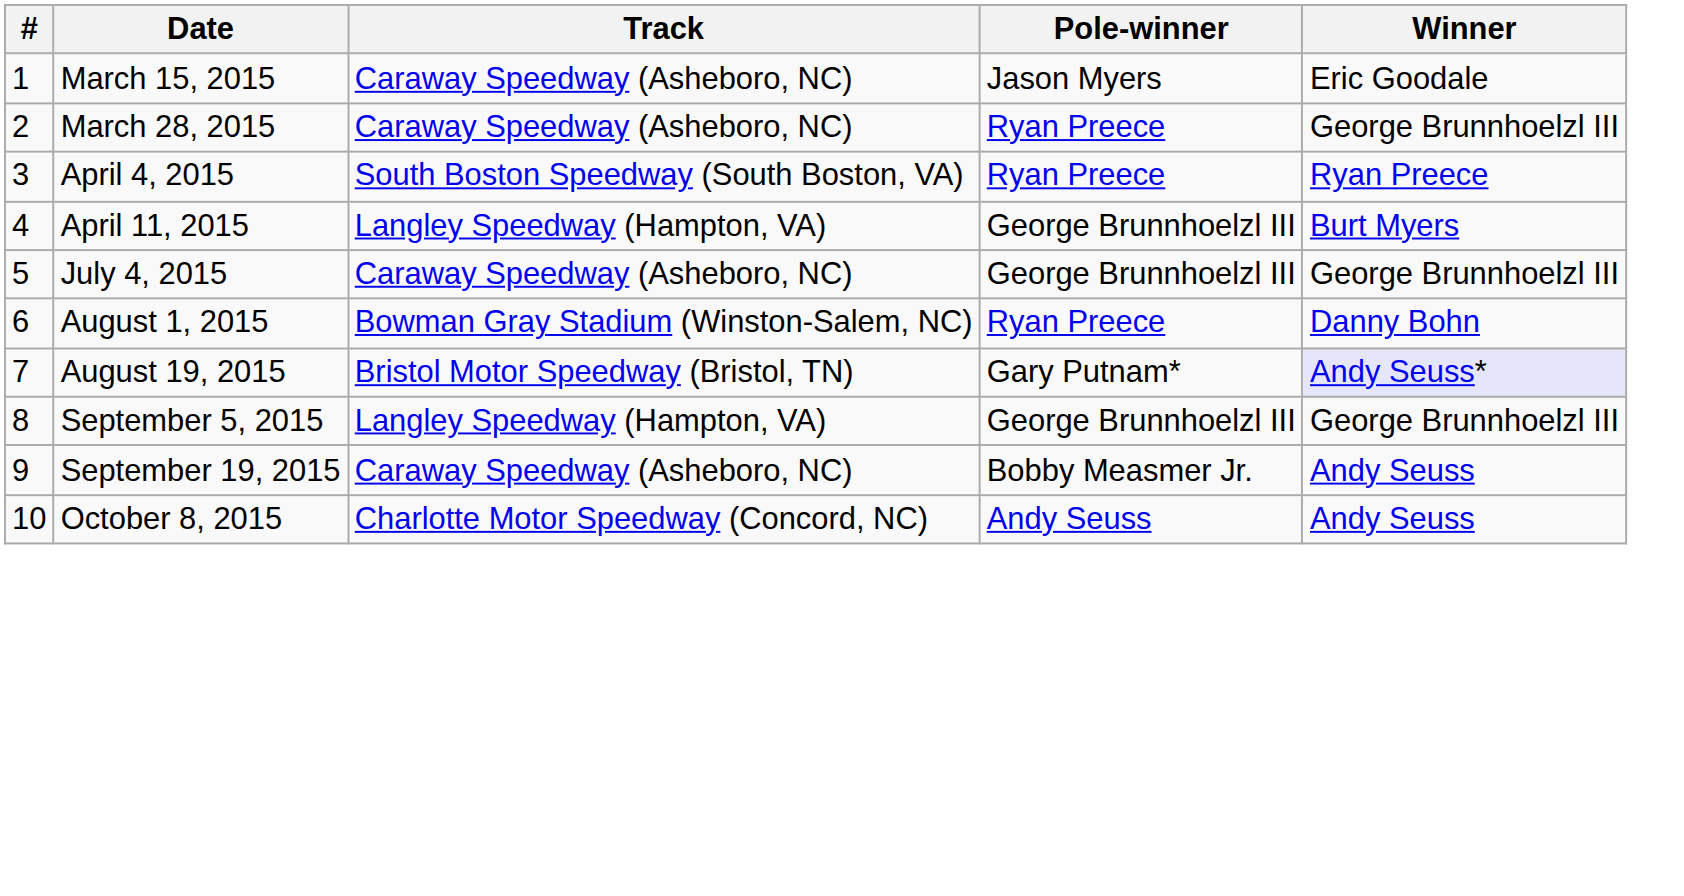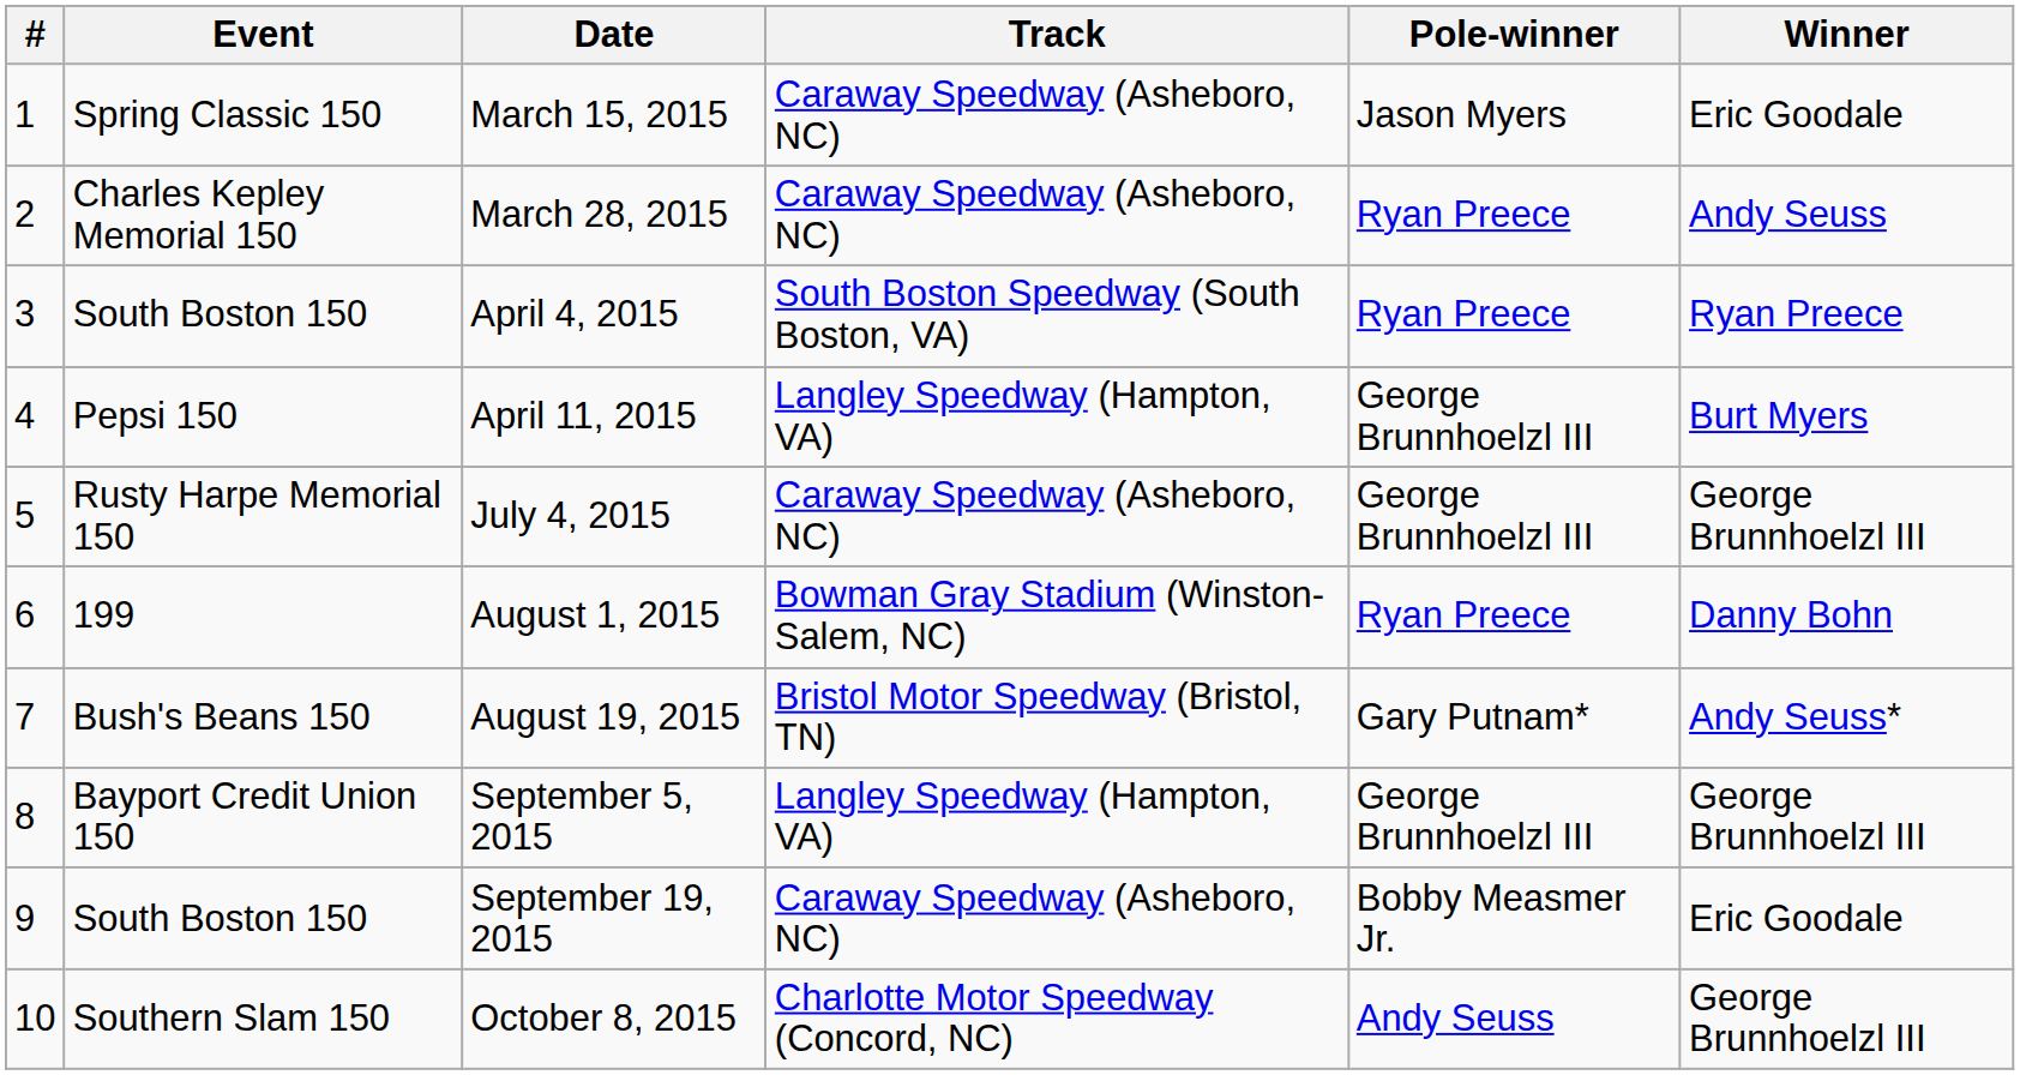+ column: Event | Spring Classic 150 | Charles Kepley Memorial 150 | South Boston 150 | Pepsi 150 | Rusty Harpe Memorial 150 | 199 | Bush's Beans 150 | Bayport Credit Union 150 | South Boston 150 | Southern Slam 150
March 28, 2015 | Winner: George Brunnhoelzl III -> Andy Seuss
August 19, 2015 | Winner: lavender background -> no background
September 19, 2015 | Winner: Andy Seuss -> Eric Goodale
October 8, 2015 | Winner: Andy Seuss -> George Brunnhoelzl III
